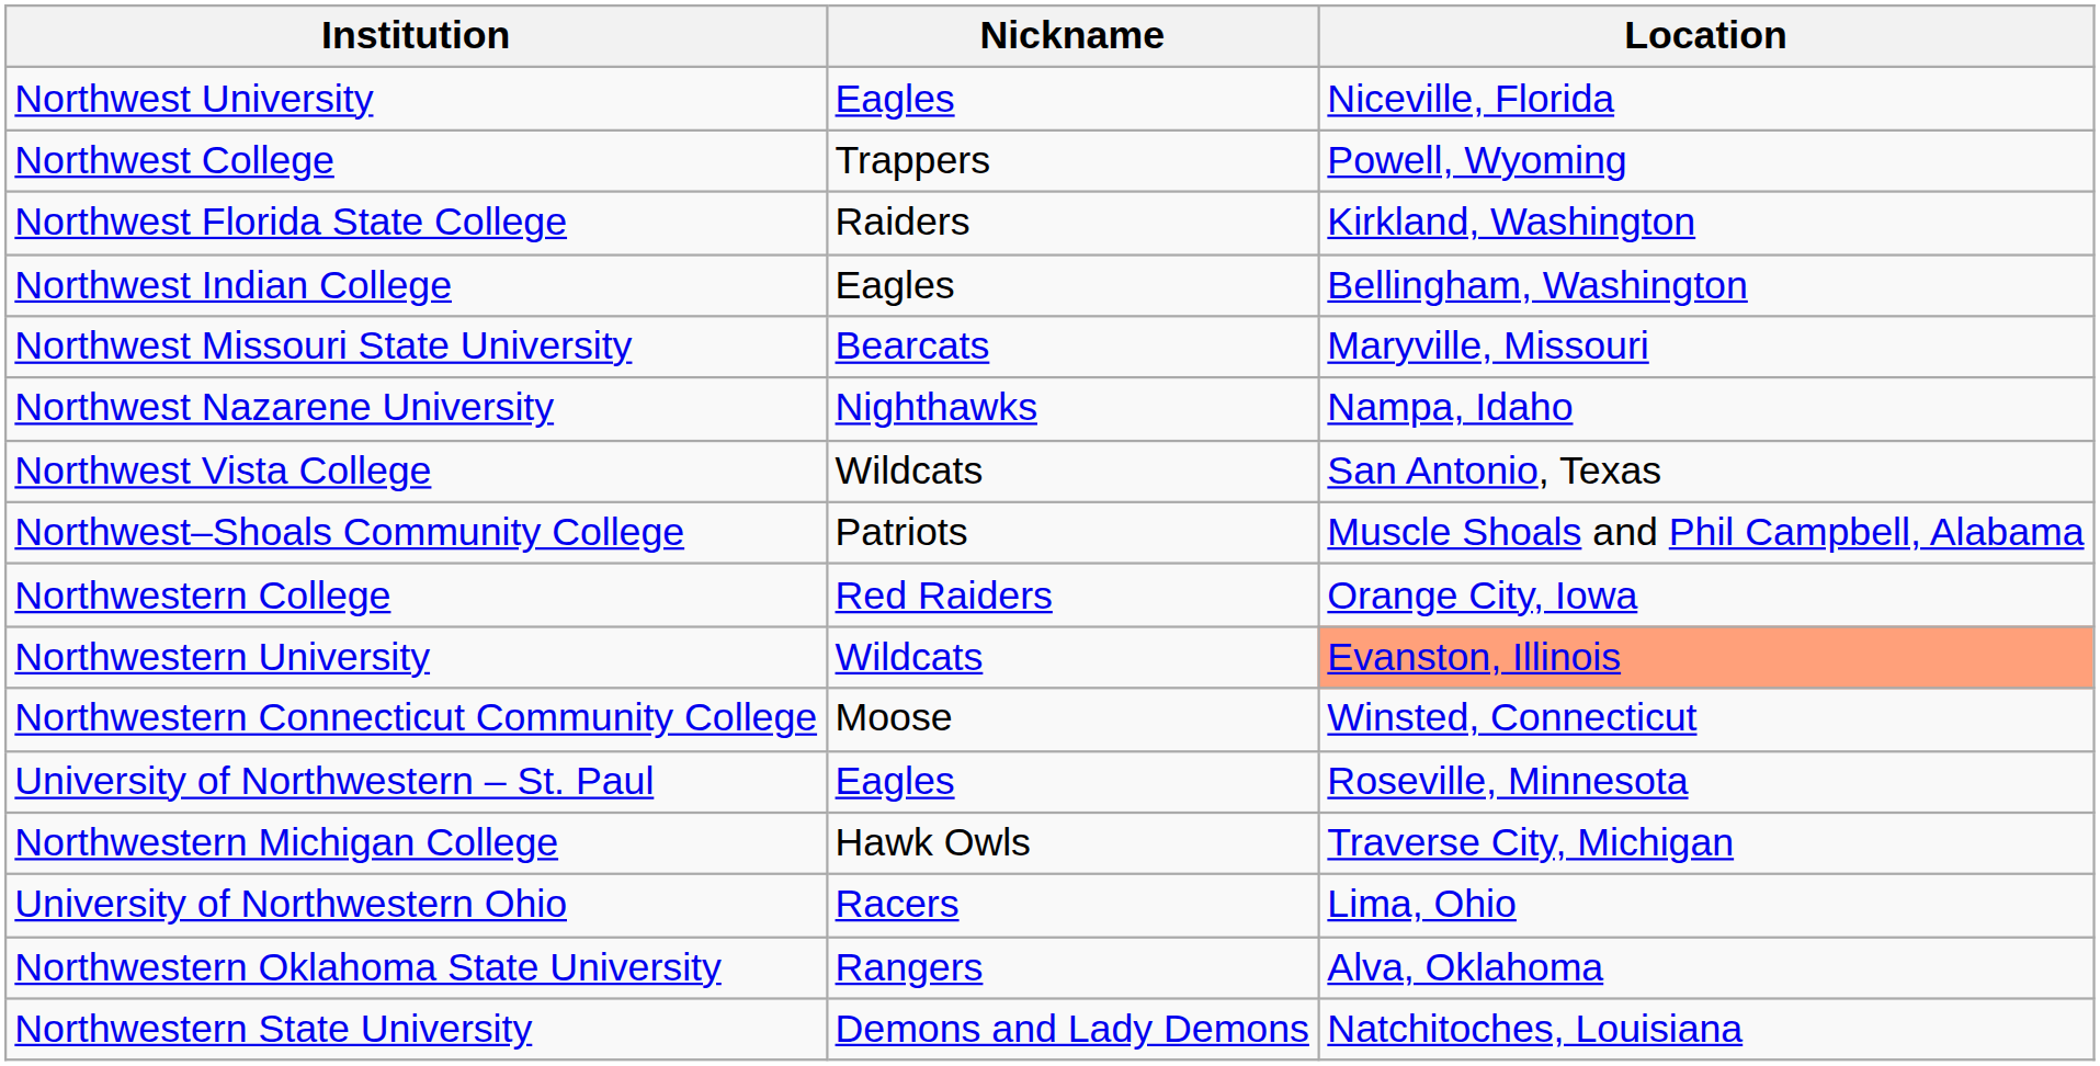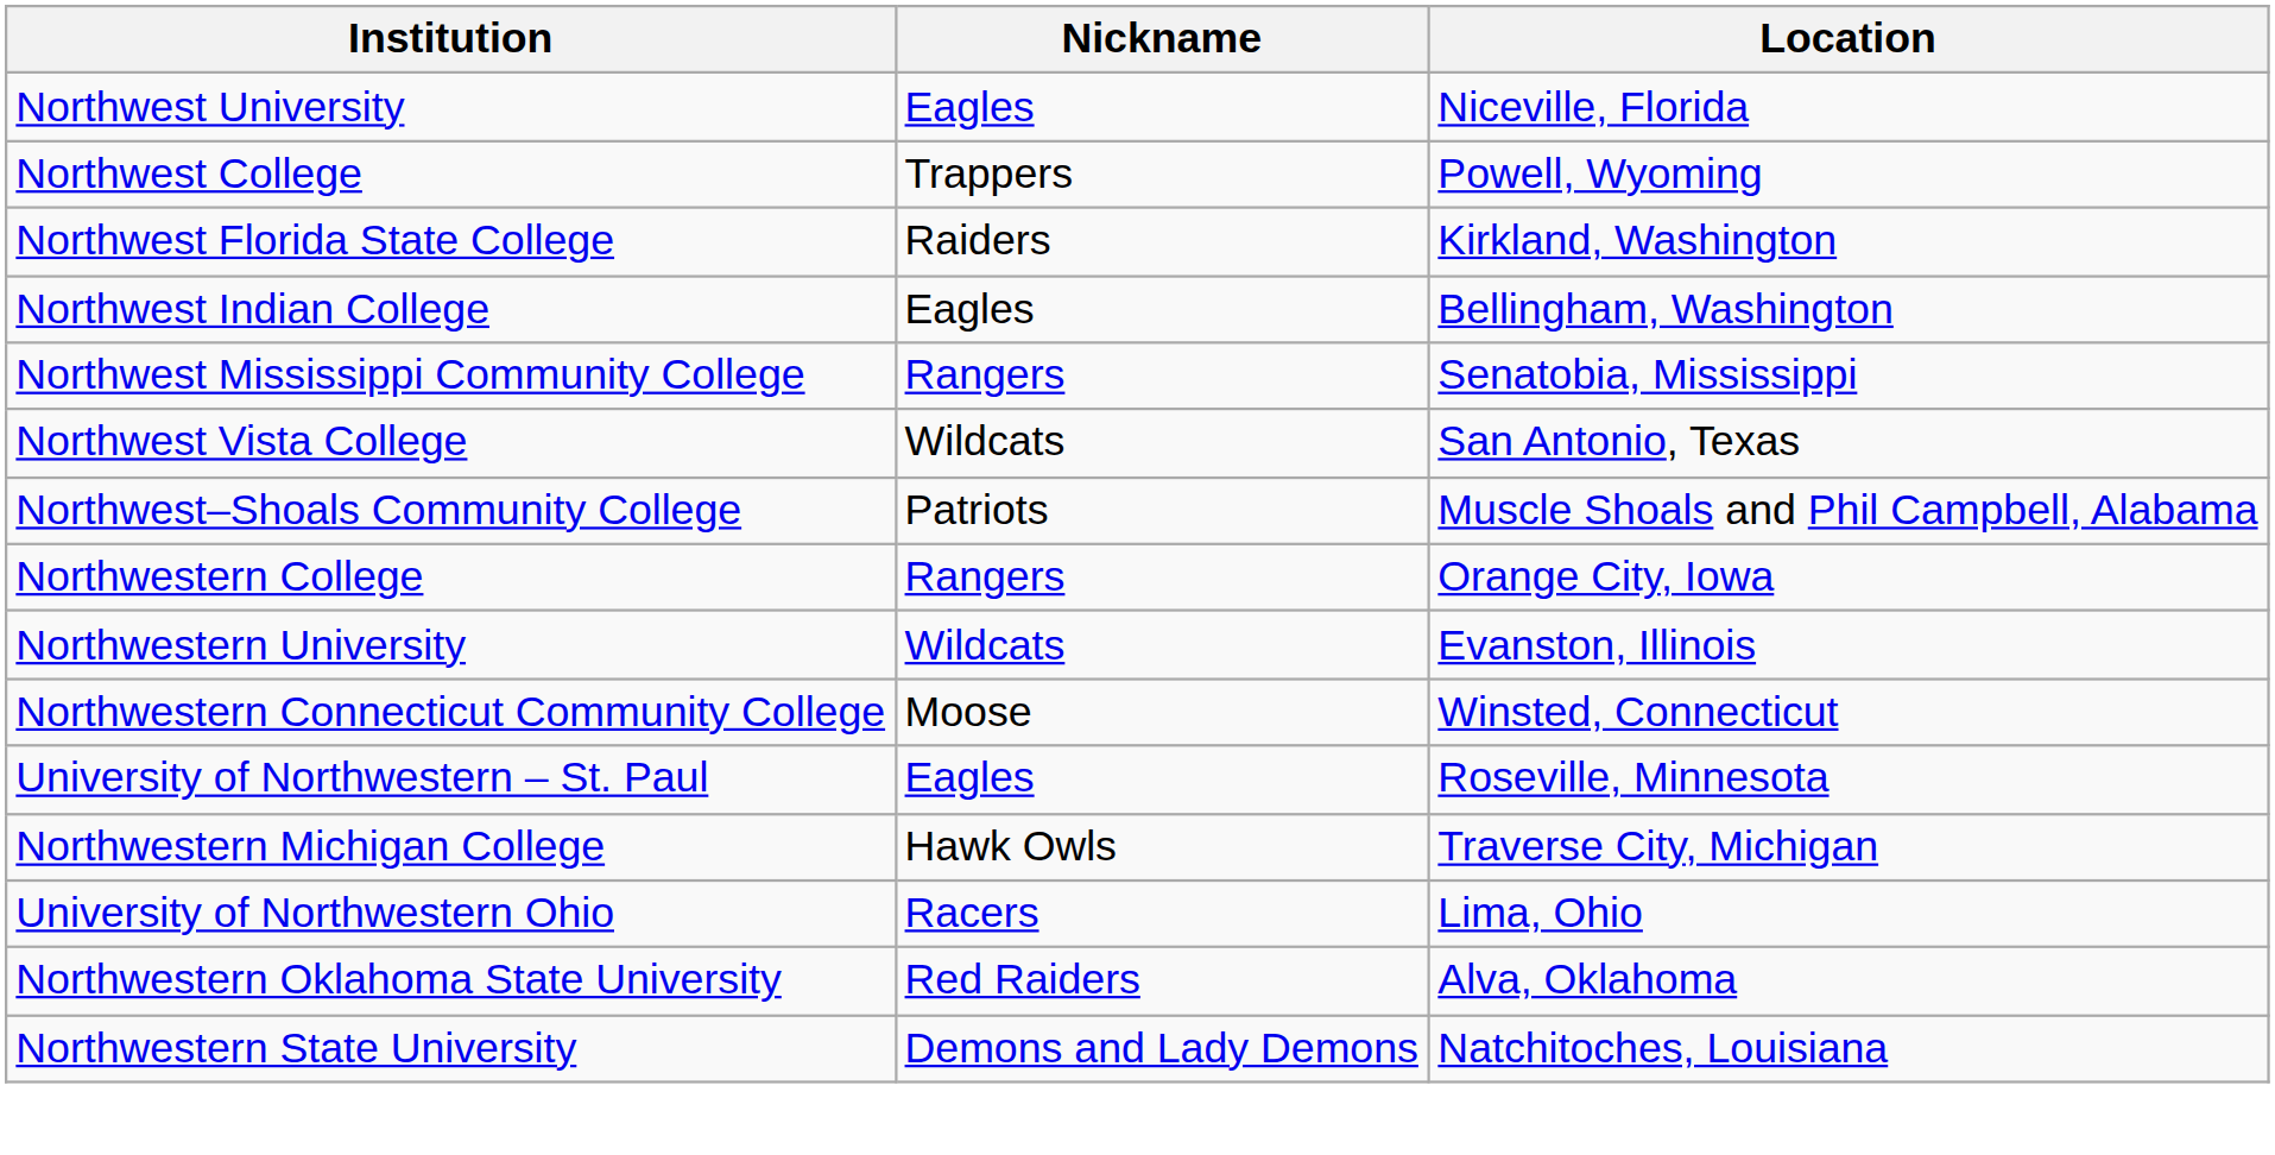+ row: Northwest Mississippi Community College | Rangers | Senatobia, Mississippi
- row: Northwest Missouri State University | Bearcats | Maryville, Missouri
- row: Northwest Nazarene University | Nighthawks | Nampa, Idaho
Northwestern College | Nickname: Red Raiders -> Rangers
Northwestern University | Location: lightsalmon background -> no background
Northwestern Oklahoma State University | Nickname: Rangers -> Red Raiders
